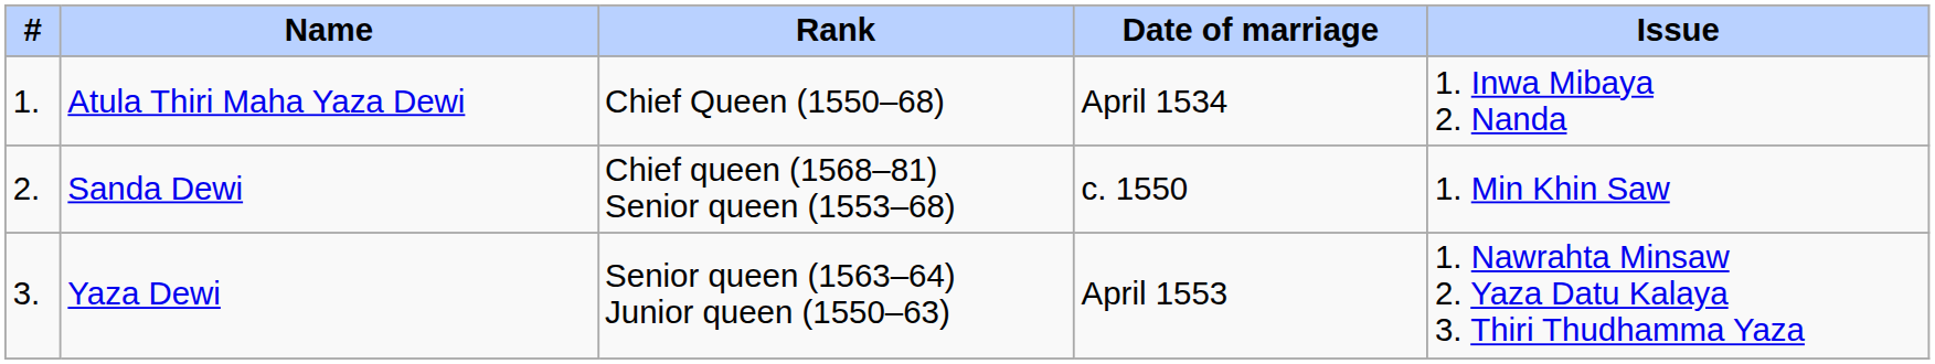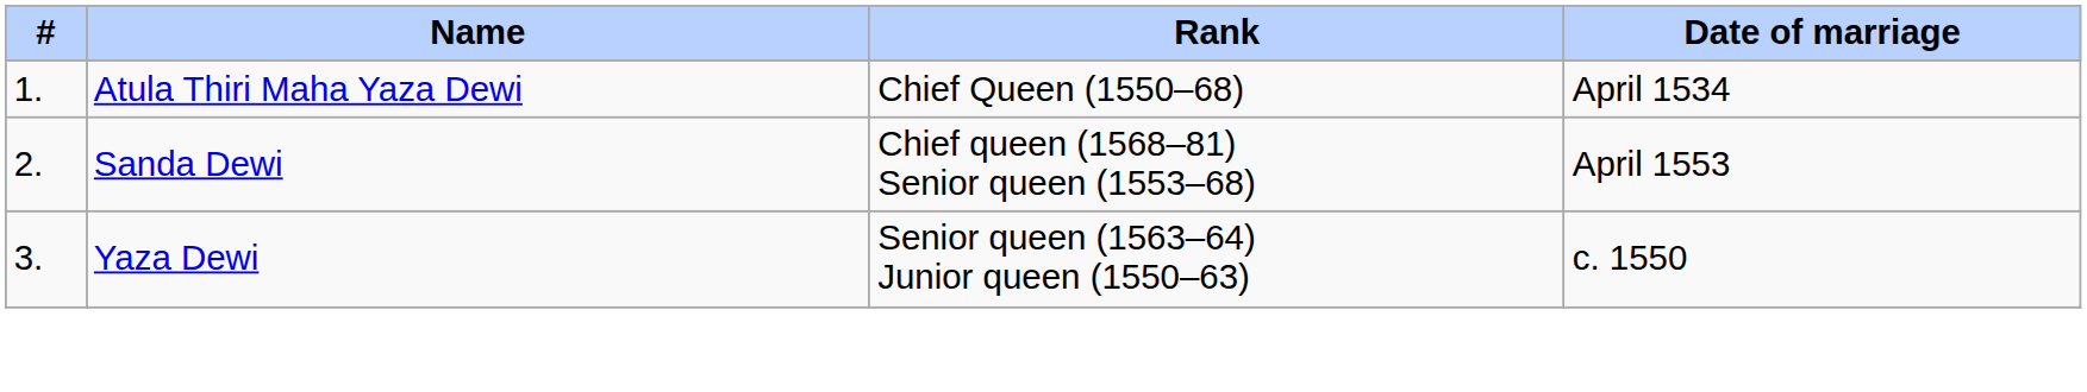- column: Issue | 1. Inwa Mibaya 2. Nanda | 1. Min Khin Saw | 1. Nawrahta Minsaw 2. Yaza Datu Kalaya 3. Thiri Thudhamma Yaza
Sanda Dewi | Date of marriage: c. 1550 -> April 1553
Yaza Dewi | Date of marriage: April 1553 -> c. 1550
